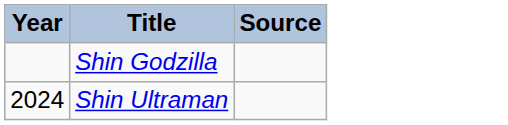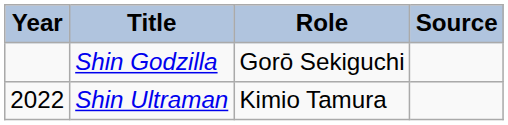+ column: Role | Gorō Sekiguchi | Kimio Tamura
Shin Ultraman | Year: 2024 -> 2022
